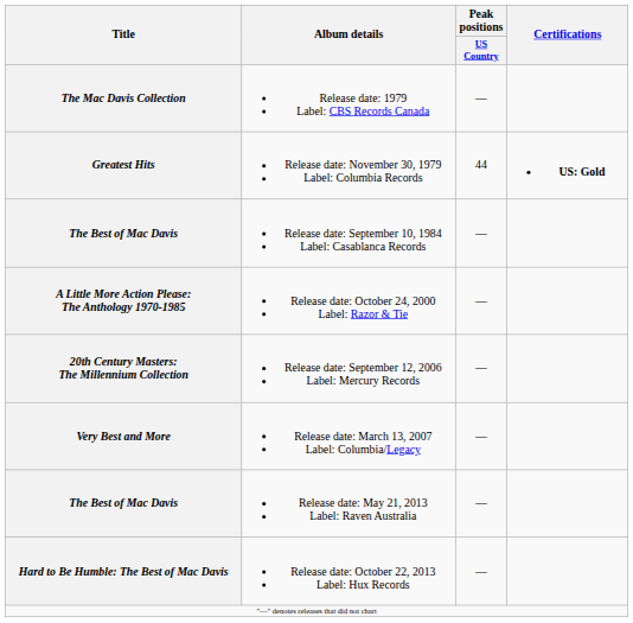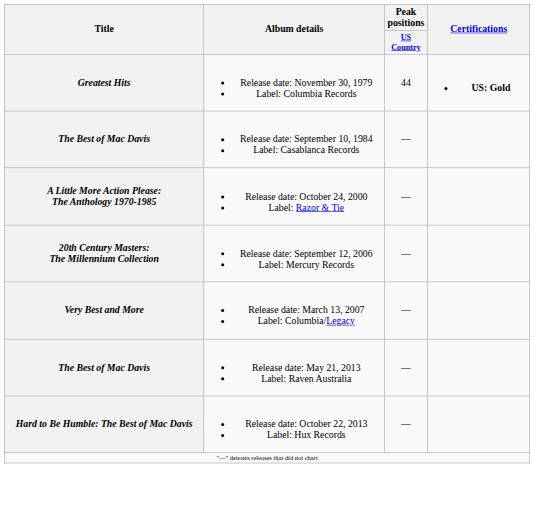- row: The Mac Davis Collection | Release date: 1979 Label: CBS Records Canada | —
